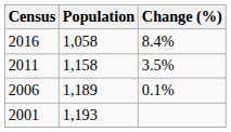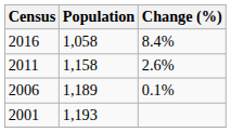2011 | Change (%): 3.5% -> 2.6%
